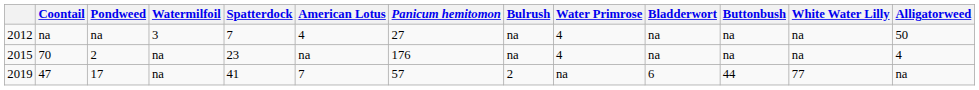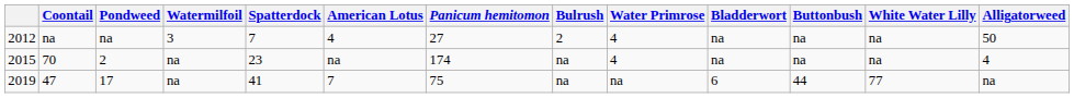2012 | Bulrush: na -> 2
2015 | Panicum hemitomon: 176 -> 174
2019 | Panicum hemitomon: 57 -> 75
2019 | Bulrush: 2 -> na
